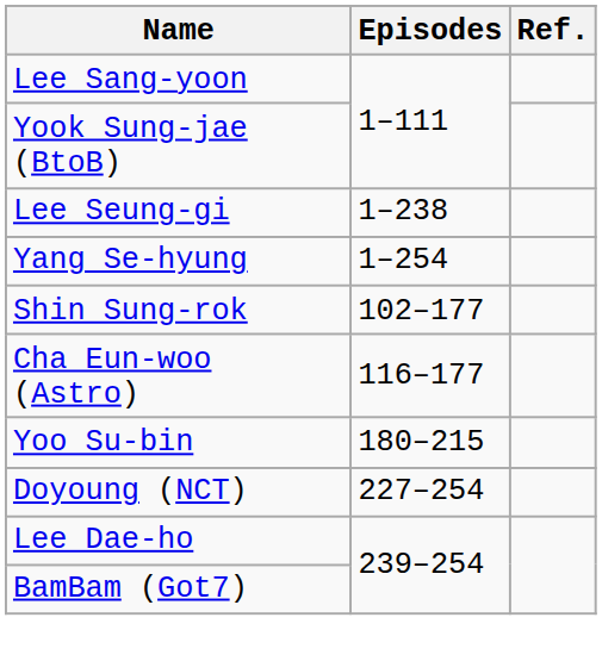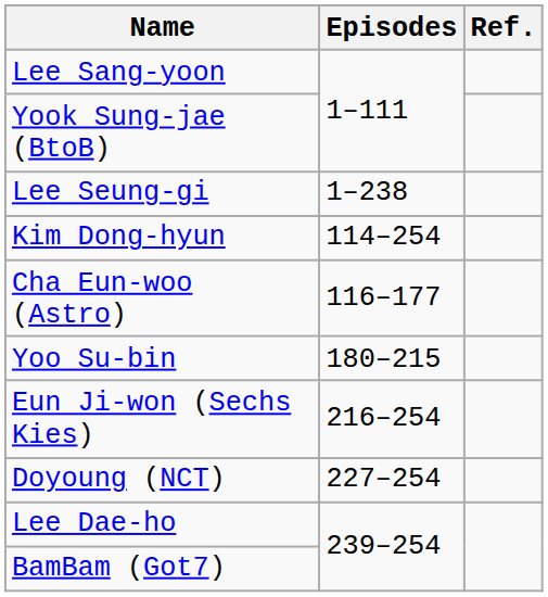- row: Yang Se-hyung | 1–254
- row: Shin Sung-rok | 102–177
+ row: Kim Dong-hyun | 114–254
+ row: Eun Ji-won (Sechs Kies) | 216–254
